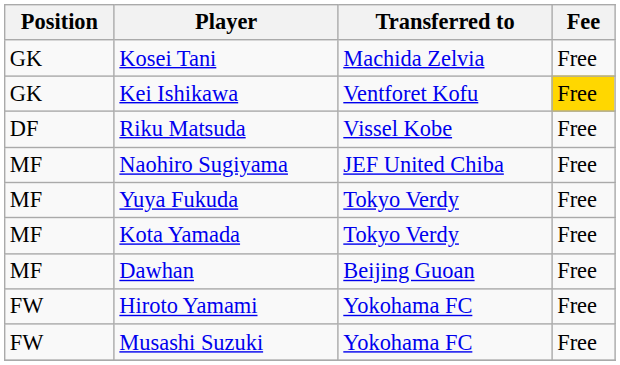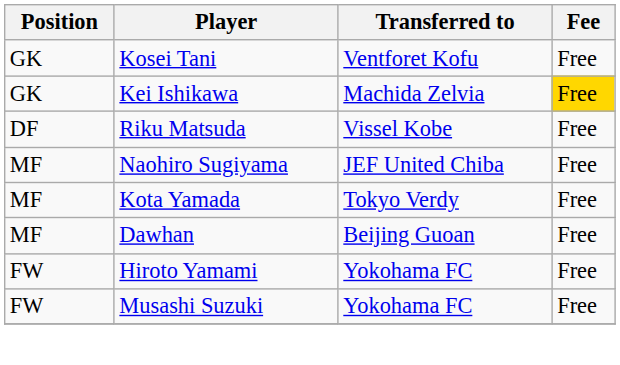Kosei Tani | Transferred to: Machida Zelvia -> Ventforet Kofu
Kei Ishikawa | Transferred to: Ventforet Kofu -> Machida Zelvia
- row: MF | Yuya Fukuda | Tokyo Verdy | Free
